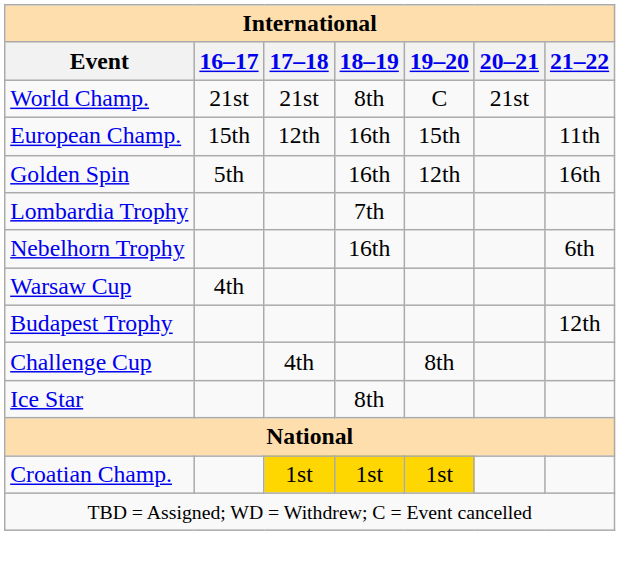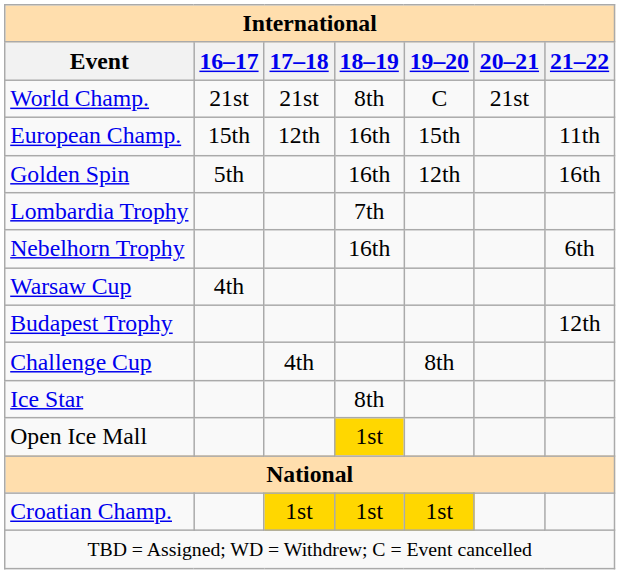+ row: Open Ice Mall | 1st
